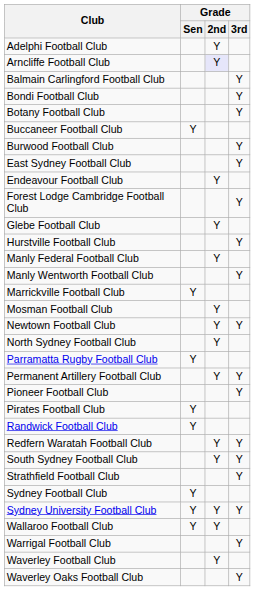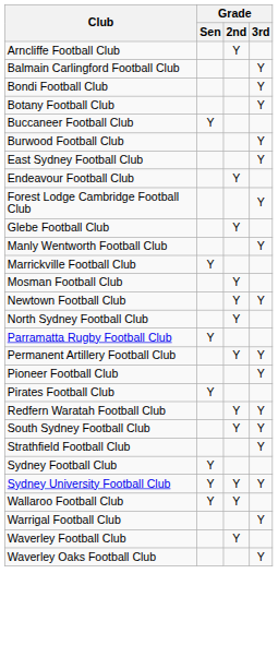- row: Adelphi Football Club | Y
Arncliffe Football Club | Grade / 2nd: lavender background -> no background
- row: Hurstville Football Club | Y
- row: Manly Federal Football Club | Y
- row: Randwick Football Club | Y
